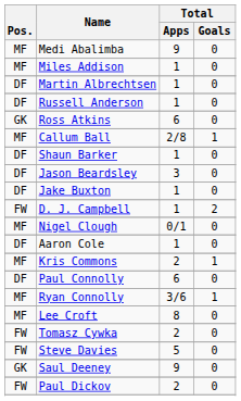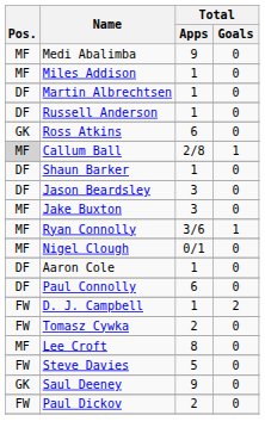Callum Ball | Pos.: no background -> lightgrey background
Jake Buxton | Pos.: DF -> MF
Jake Buxton | Total / Apps: 1 -> 3
rows swapped: D. J. Campbell <-> Ryan Connolly
- row: MF | Kris Commons | 2 | 1
rows swapped: Lee Croft <-> Tomasz Cywka
